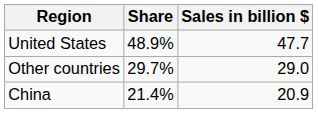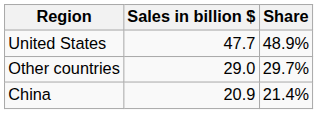columns swapped: Sales in billion $ <-> Share
